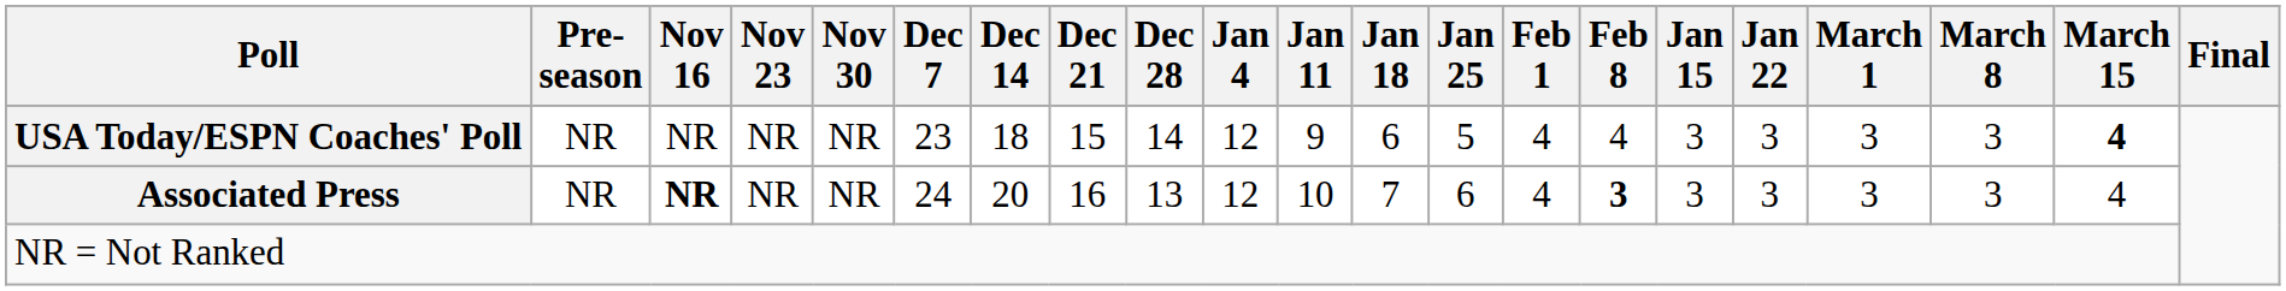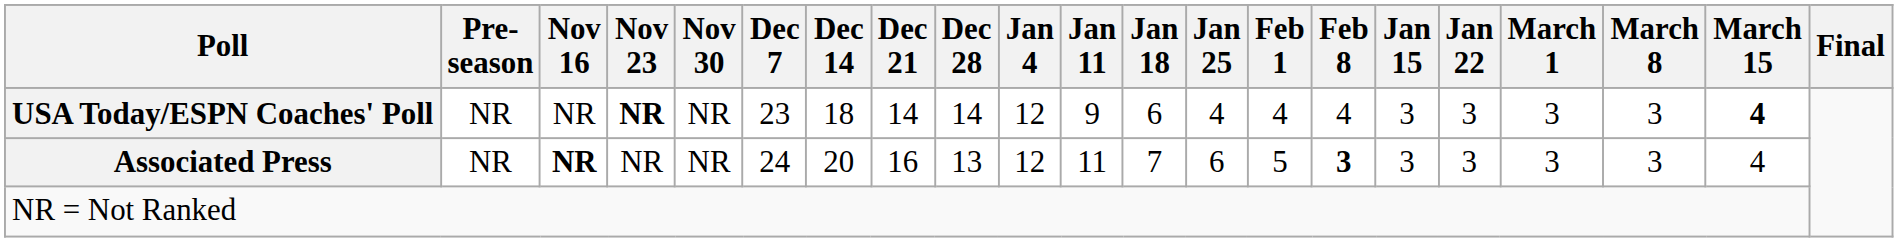USA Today/ESPN Coaches' Poll | Nov 23: normal -> bold
USA Today/ESPN Coaches' Poll | Dec 21: 15 -> 14
USA Today/ESPN Coaches' Poll | Jan 25: 5 -> 4
Associated Press | Jan 11: 10 -> 11
Associated Press | Feb 1: 4 -> 5
